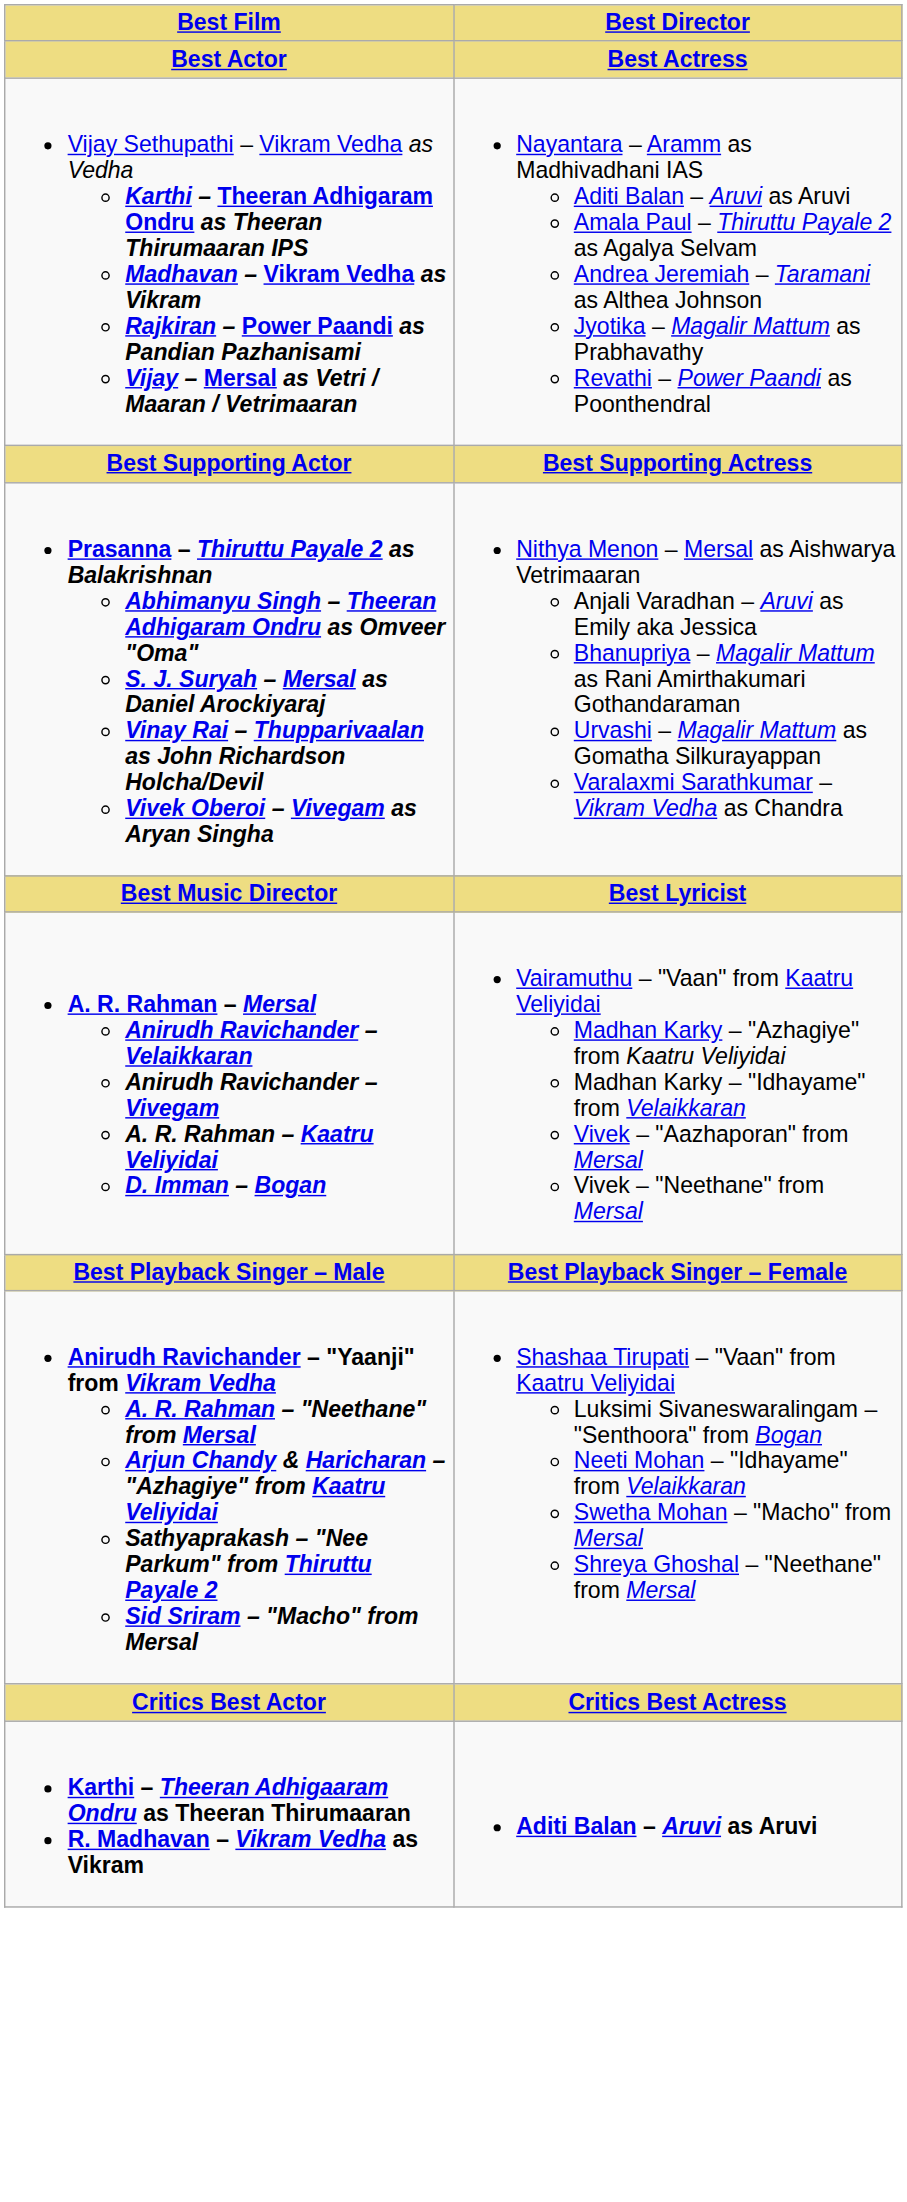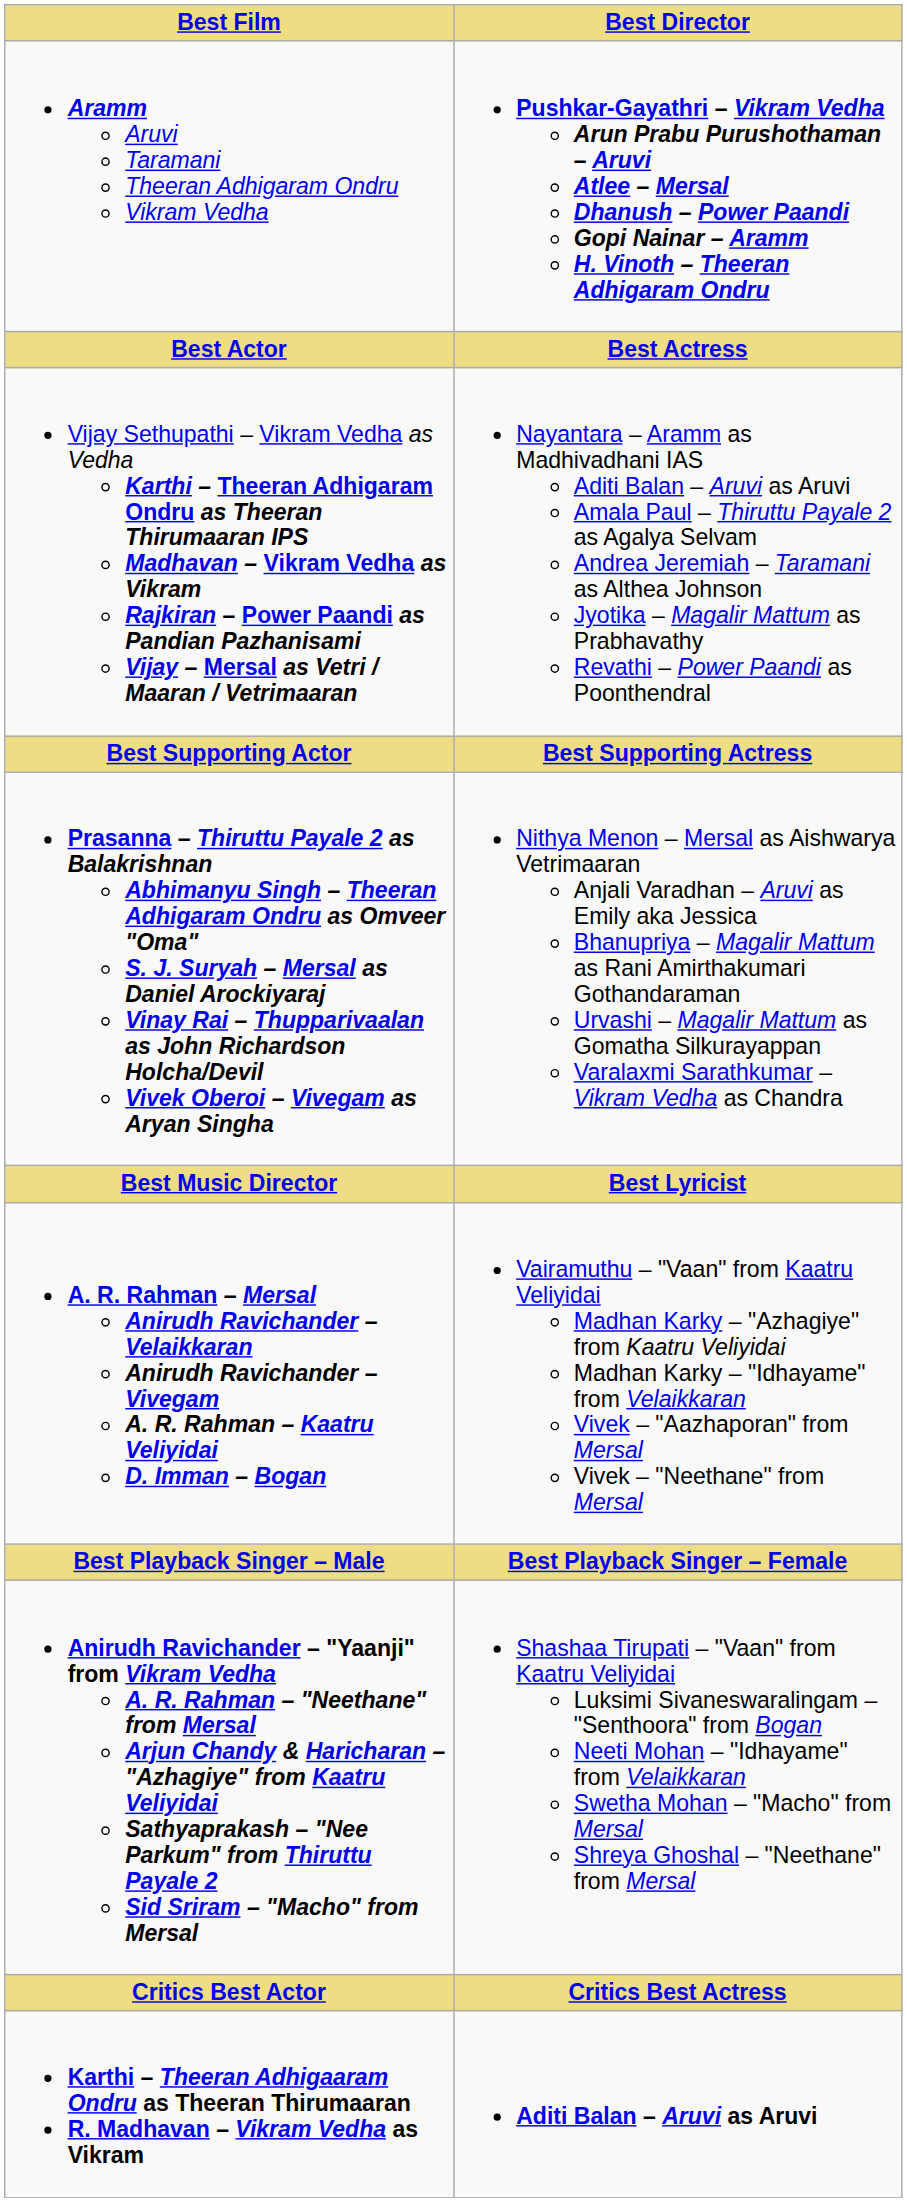+ row: Aramm Aruvi Taramani Theeran Adhigaram Ondru Vikram Vedha | Pushkar-Gayathri – Vikram Vedha Arun Prabu Purushothaman – Aruvi Atlee – Mersal Dhanush – Power Paandi Gopi Nainar – Aramm H. Vinoth – Theeran Adhigaram Ondru
